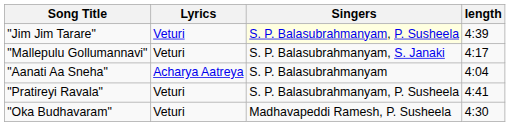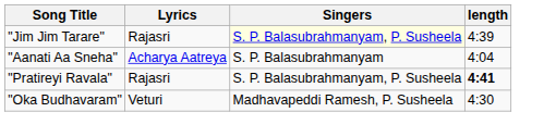"Jim Jim Tarare" | Lyrics: Veturi -> Rajasri
- row: "Mallepulu Gollumannavi" | Veturi | S. P. Balasubrahmanyam, S. Janaki | 4:17
"Pratireyi Ravala" | Lyrics: Veturi -> Rajasri
"Pratireyi Ravala" | length: normal -> bold
